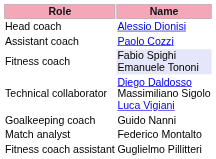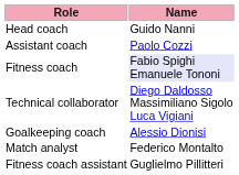Head coach | Name: Alessio Dionisi -> Guido Nanni
Goalkeeping coach | Name: Guido Nanni -> Alessio Dionisi
